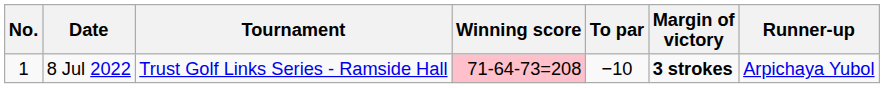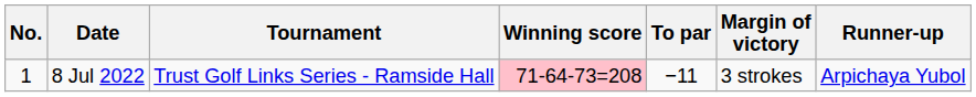8 Jul 2022 | To par: −10 -> −11
8 Jul 2022 | Margin of victory: bold -> normal
